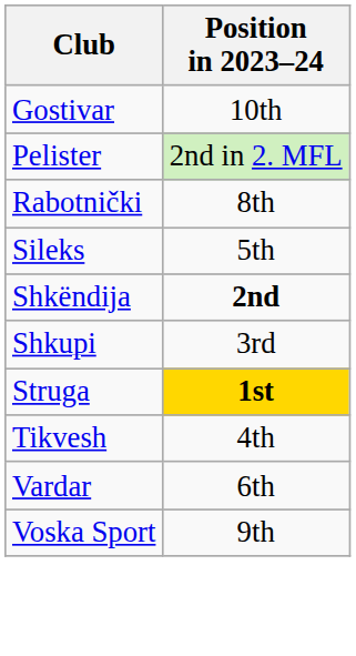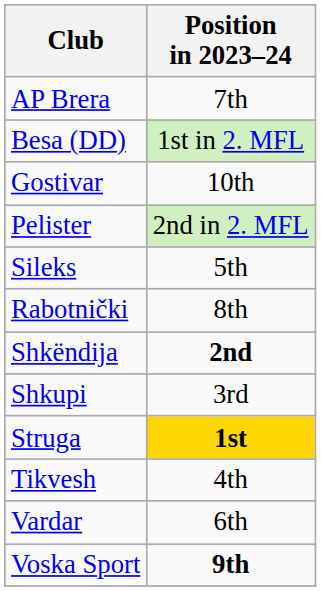+ row: AP Brera | 7th
+ row: Besa (DD) | 1st in 2. MFL
rows swapped: Rabotnički <-> Sileks
Voska Sport | Position in 2023–24: normal -> bold
